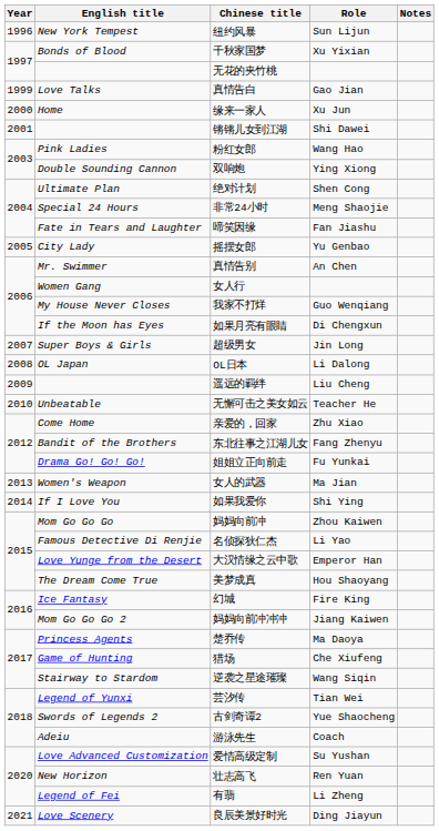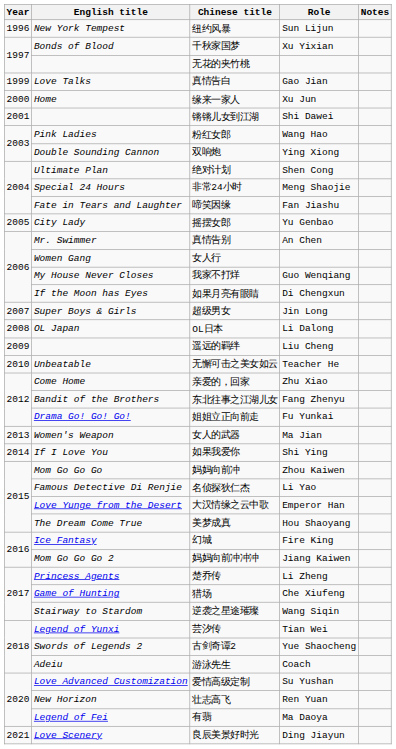楚乔传 | Role: Ma Daoya -> Li Zheng
有翡 | Role: Li Zheng -> Ma Daoya
